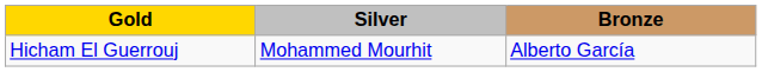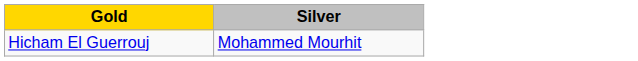- column: Bronze | Alberto García
